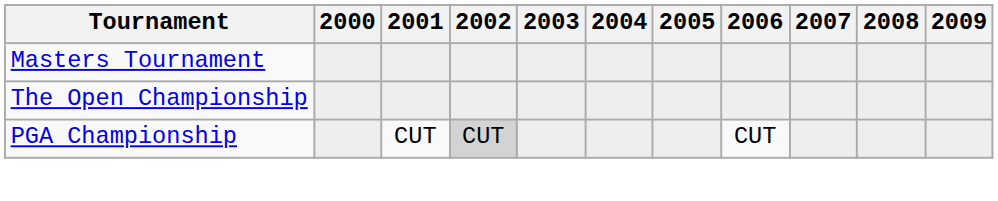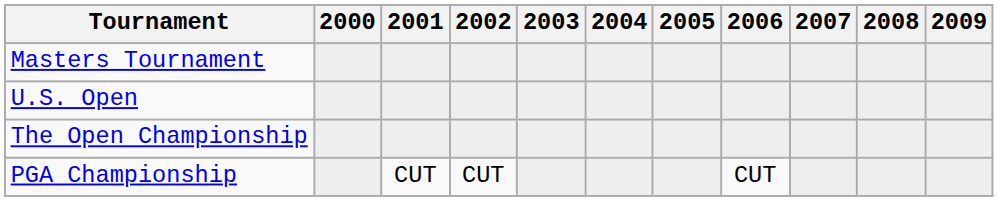+ row: U.S. Open
PGA Championship | 2002: lightgrey background -> no background
